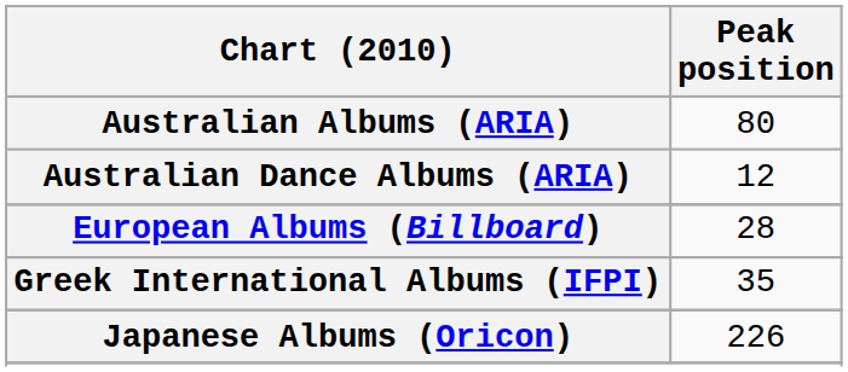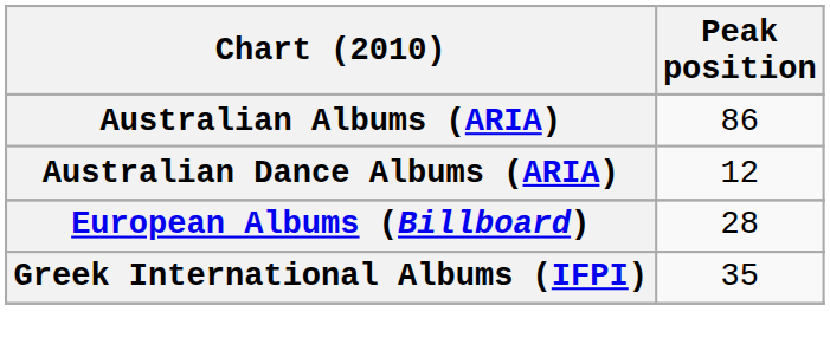Australian Albums (ARIA) | Peak position: 80 -> 86
- row: Japanese Albums (Oricon) | 226
